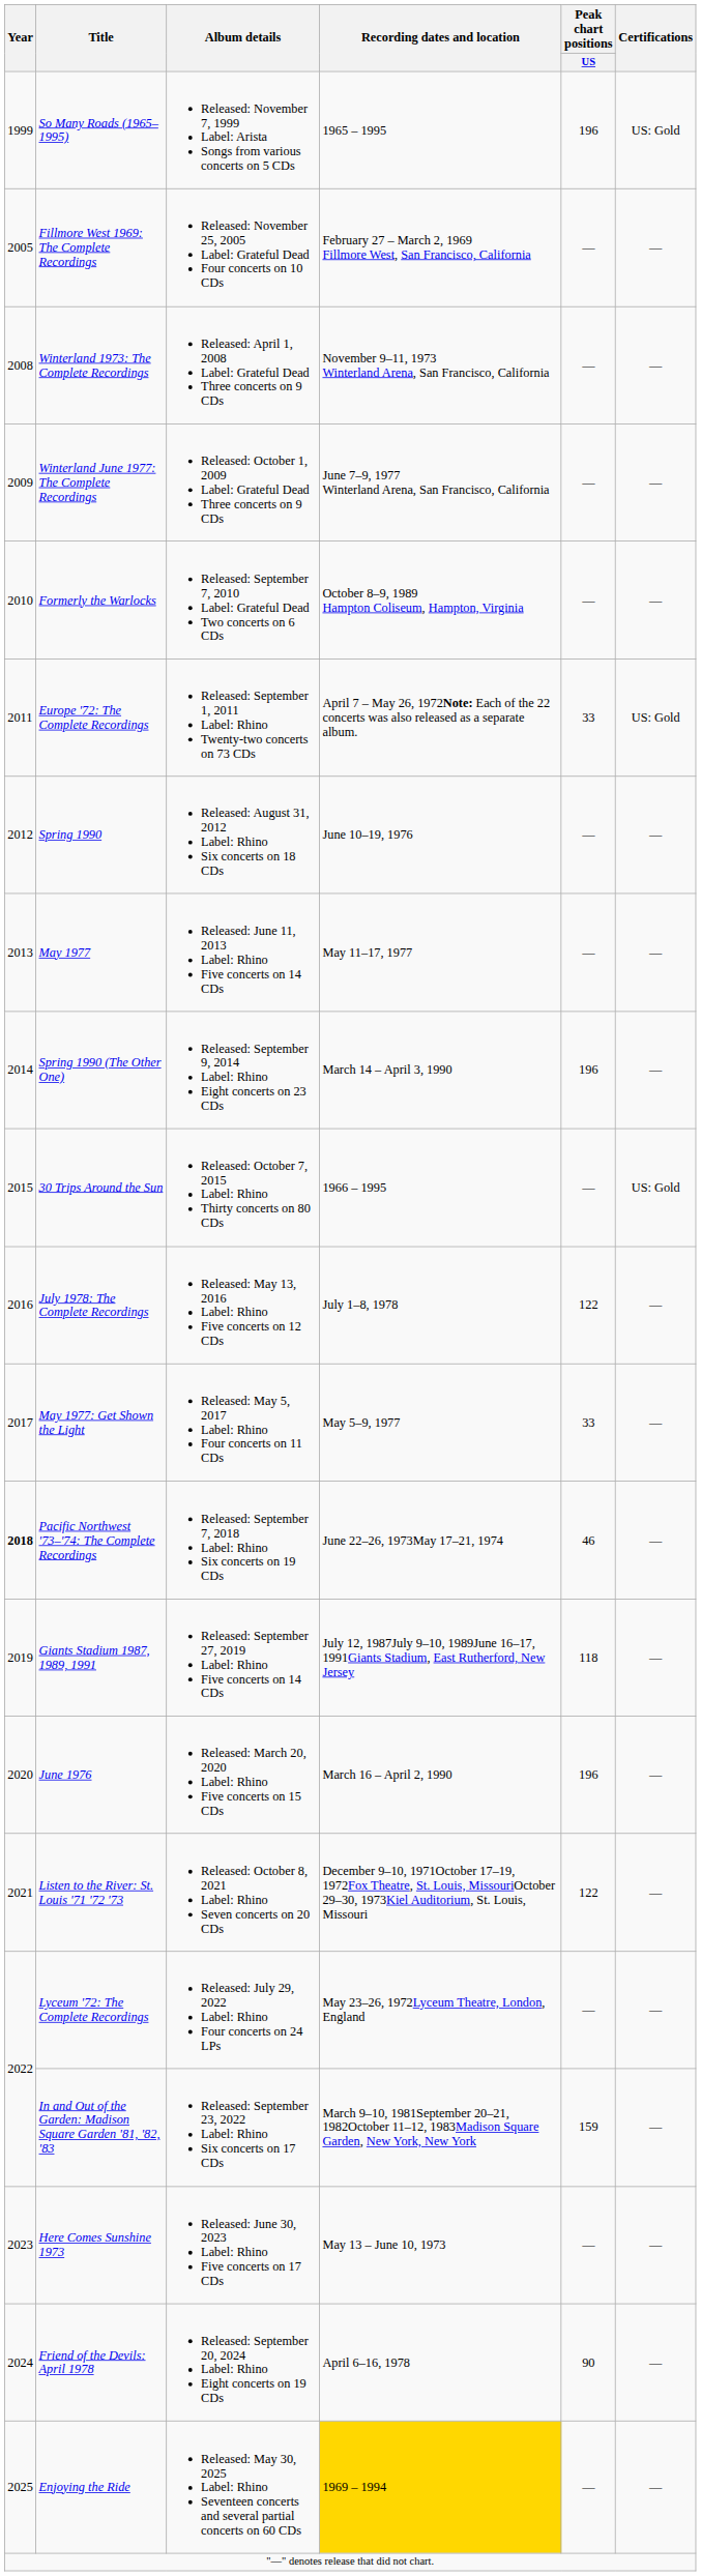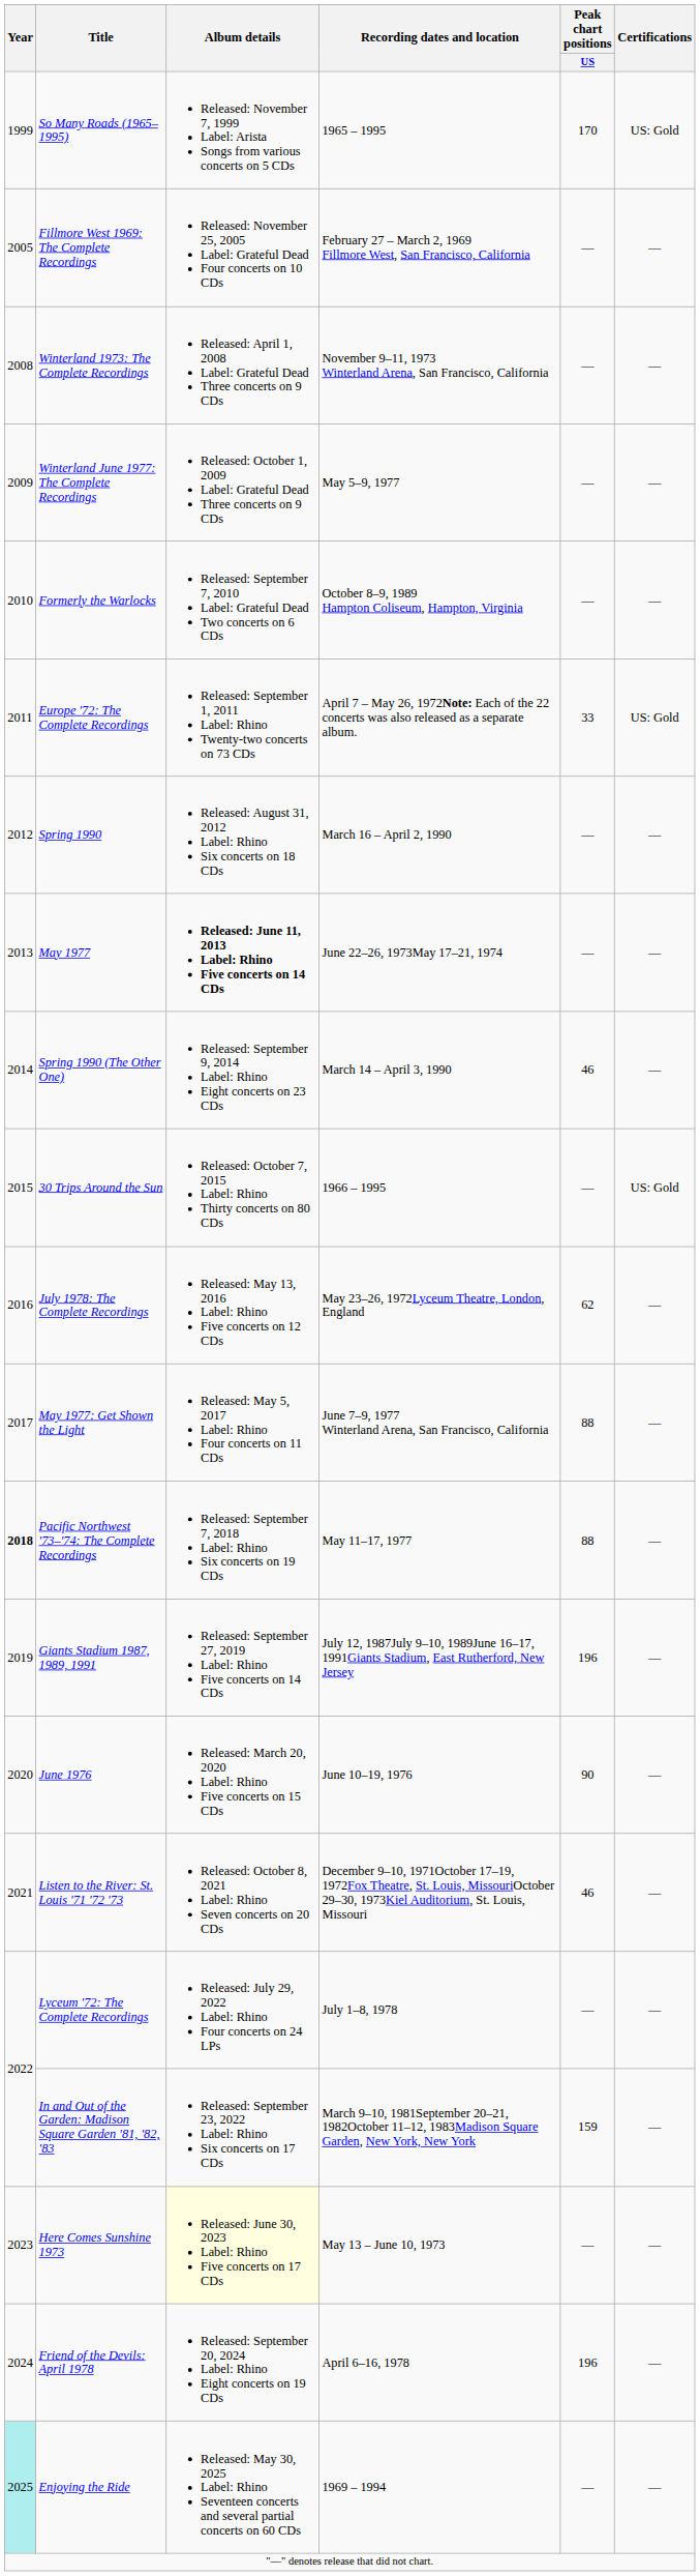So Many Roads (1965–1995) | Peak chart positions / US: 196 -> 170
Winterland June 1977: The Complete Recordings | Recording dates and location: June 7–9, 1977 Winterland Arena, San Francisco, California -> May 5–9, 1977
Spring 1990 | Recording dates and location: June 10–19, 1976 -> March 16 – April 2, 1990
May 1977 | Album details: normal -> bold
May 1977 | Recording dates and location: May 11–17, 1977 -> June 22–26, 1973May 17–21, 1974
Spring 1990 (The Other One) | Peak chart positions / US: 196 -> 46
July 1978: The Complete Recordings | Recording dates and location: July 1–8, 1978 -> May 23–26, 1972Lyceum Theatre, London, England
July 1978: The Complete Recordings | Peak chart positions / US: 122 -> 62
May 1977: Get Shown the Light | Recording dates and location: May 5–9, 1977 -> June 7–9, 1977 Winterland Arena, San Francisco, California
May 1977: Get Shown the Light | Peak chart positions / US: 33 -> 88
Pacific Northwest '73–'74: The Complete Recordings | Recording dates and location: June 22–26, 1973May 17–21, 1974 -> May 11–17, 1977
Pacific Northwest '73–'74: The Complete Recordings | Peak chart positions / US: 46 -> 88
Giants Stadium 1987, 1989, 1991 | Peak chart positions / US: 118 -> 196
June 1976 | Recording dates and location: March 16 – April 2, 1990 -> June 10–19, 1976
June 1976 | Peak chart positions / US: 196 -> 90
Listen to the River: St. Louis '71 '72 '73 | Peak chart positions / US: 122 -> 46
Lyceum '72: The Complete Recordings | Recording dates and location: May 23–26, 1972Lyceum Theatre, London, England -> July 1–8, 1978
Here Comes Sunshine 1973 | Album details: no background -> lightyellow background
Friend of the Devils: April 1978 | Peak chart positions / US: 90 -> 196
Enjoying the Ride | Year: no background -> paleturquoise background
Enjoying the Ride | Recording dates and location: gold background -> no background
